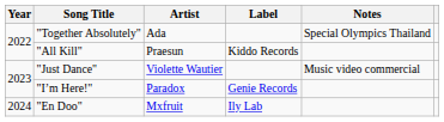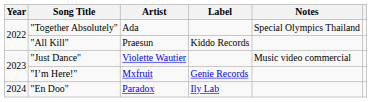"I’m Here!" | Artist: Paradox -> Mxfruit
"En Doo" | Artist: Mxfruit -> Paradox
